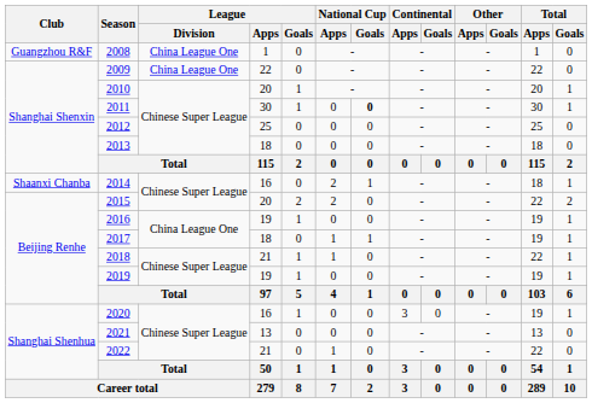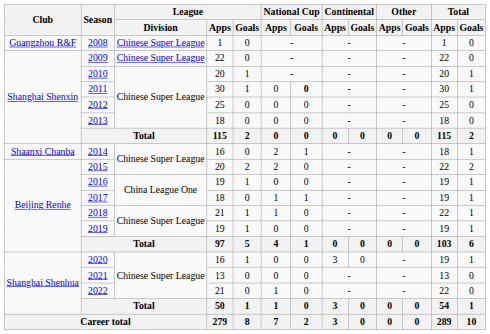2008 | League / Division: China League One -> Chinese Super League
2009 | League / Division: China League One -> Chinese Super League
